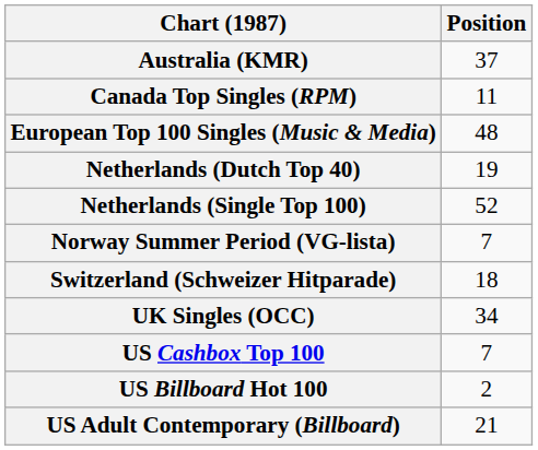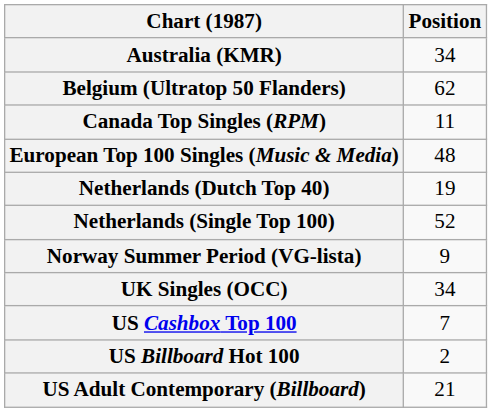Australia (KMR) | Position: 37 -> 34
+ row: Belgium (Ultratop 50 Flanders) | 62
Norway Summer Period (VG-lista) | Position: 7 -> 9
- row: Switzerland (Schweizer Hitparade) | 18
